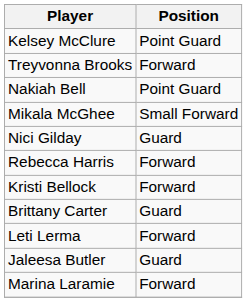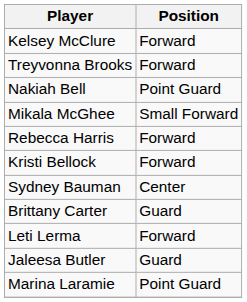Kelsey McClure | Position: Point Guard -> Forward
- row: Nici Gilday | Guard
+ row: Sydney Bauman | Center
Marina Laramie | Position: Forward -> Point Guard
